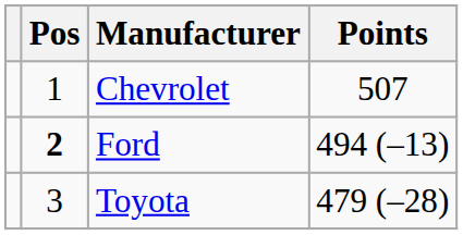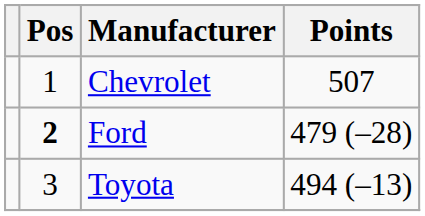Ford | Points: 494 (–13) -> 479 (–28)
Toyota | Points: 479 (–28) -> 494 (–13)
